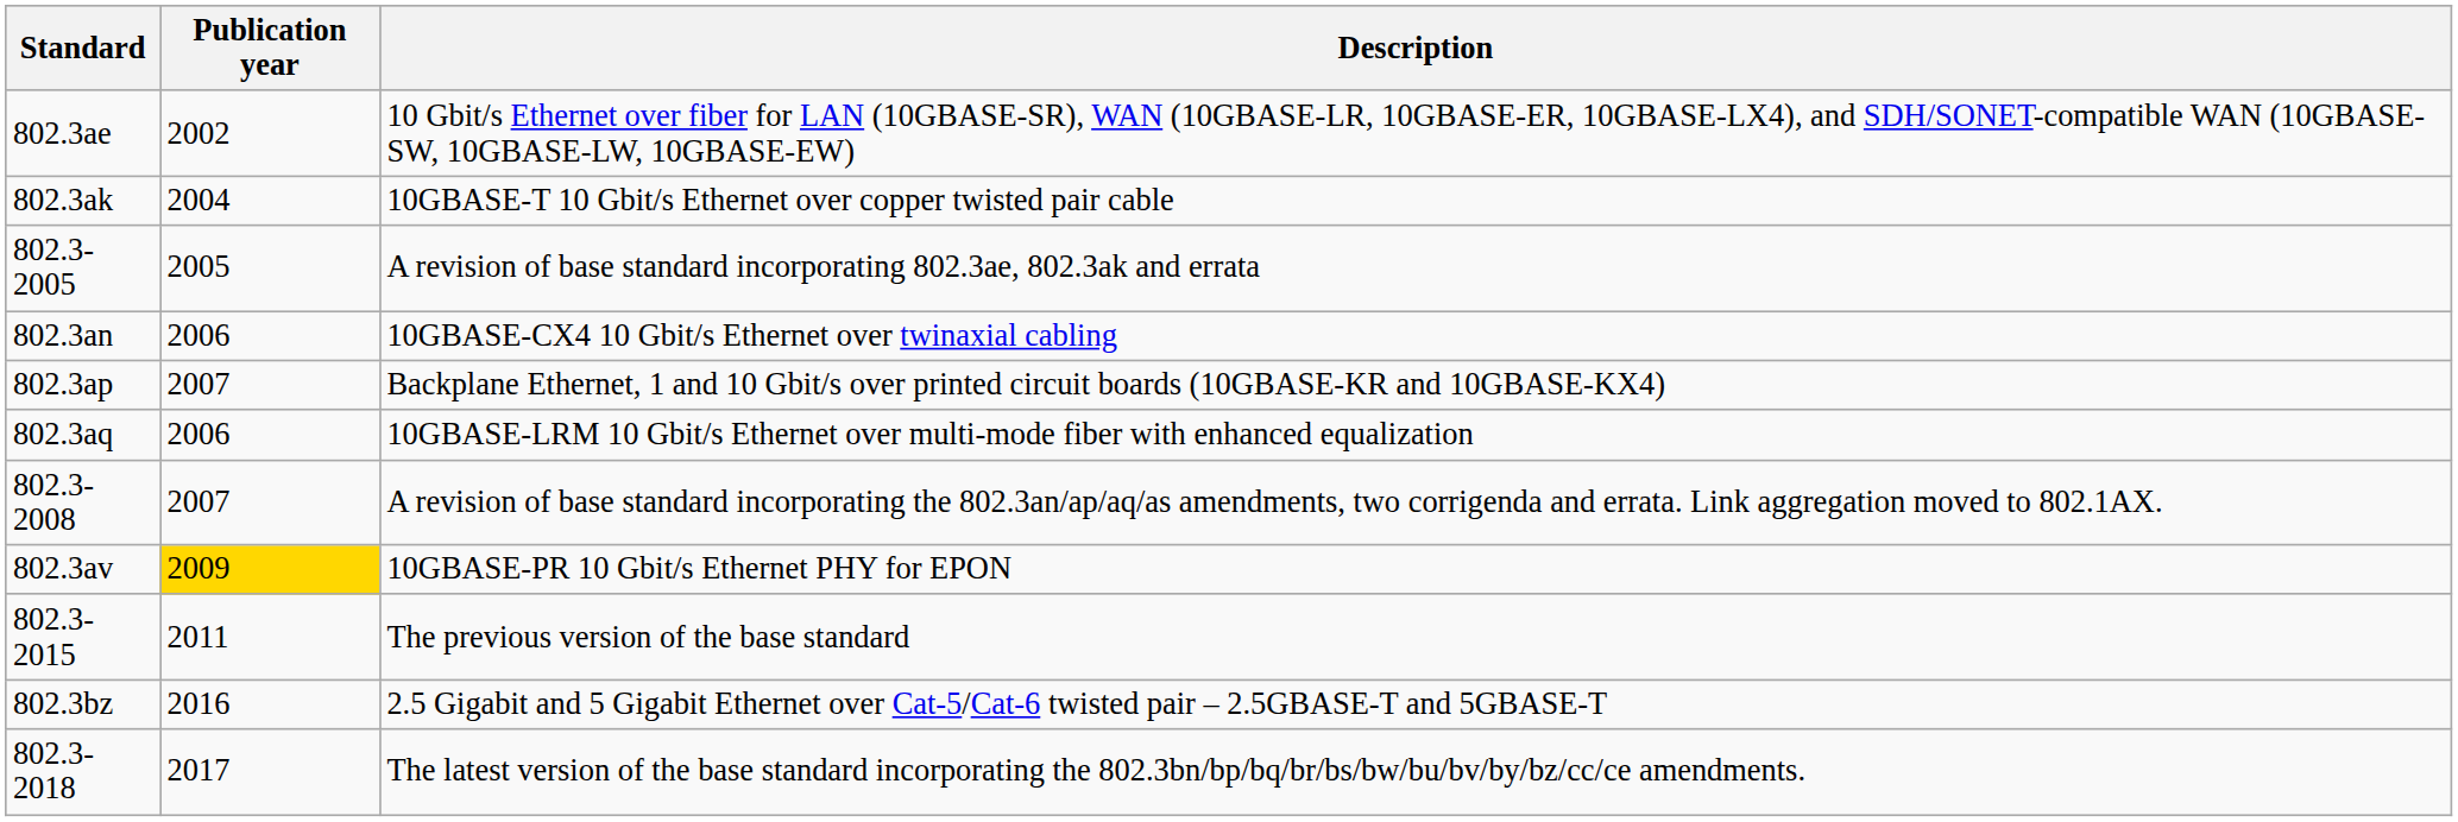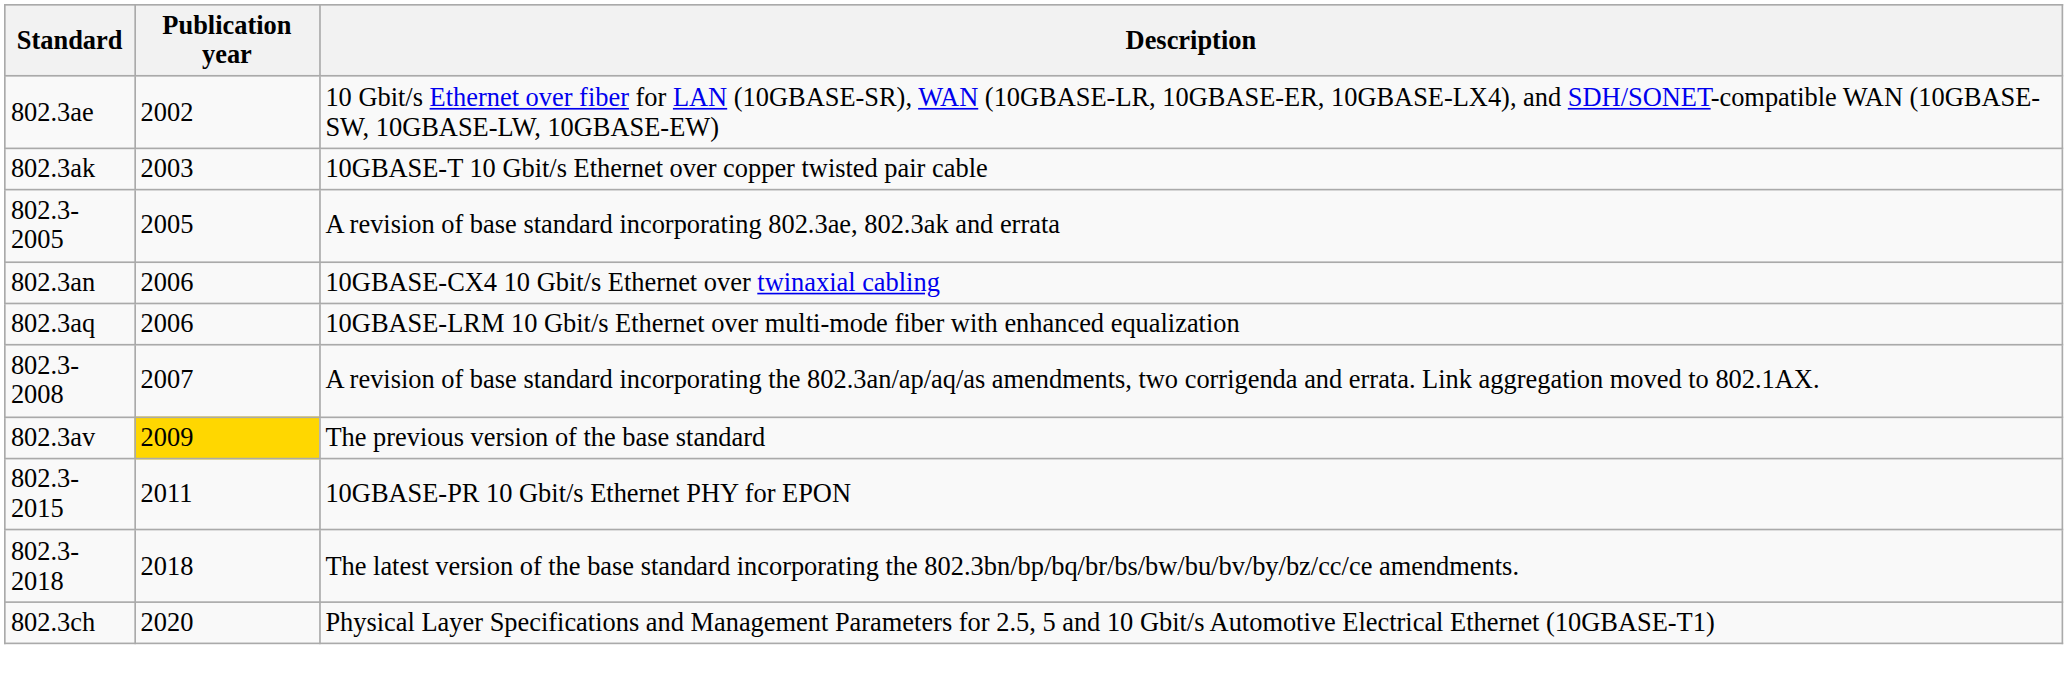802.3ak | Publication year: 2004 -> 2003
- row: 802.3ap | 2007 | Backplane Ethernet, 1 and 10 Gbit/s over printed circuit boards (10GBASE-KR and 10GBASE-KX4)
802.3av | Description: 10GBASE-PR 10 Gbit/s Ethernet PHY for EPON -> The previous version of the base standard
802.3-2015 | Description: The previous version of the base standard -> 10GBASE-PR 10 Gbit/s Ethernet PHY for EPON
- row: 802.3bz | 2016 | 2.5 Gigabit and 5 Gigabit Ethernet over Cat-5/Cat-6 twisted pair – 2.5GBASE-T and 5GBASE-T
802.3-2018 | Publication year: 2017 -> 2018
+ row: 802.3ch | 2020 | Physical Layer Specifications and Management Parameters for 2.5, 5 and 10 Gbit/s Automotive Electrical Ethernet (10GBASE-T1)
